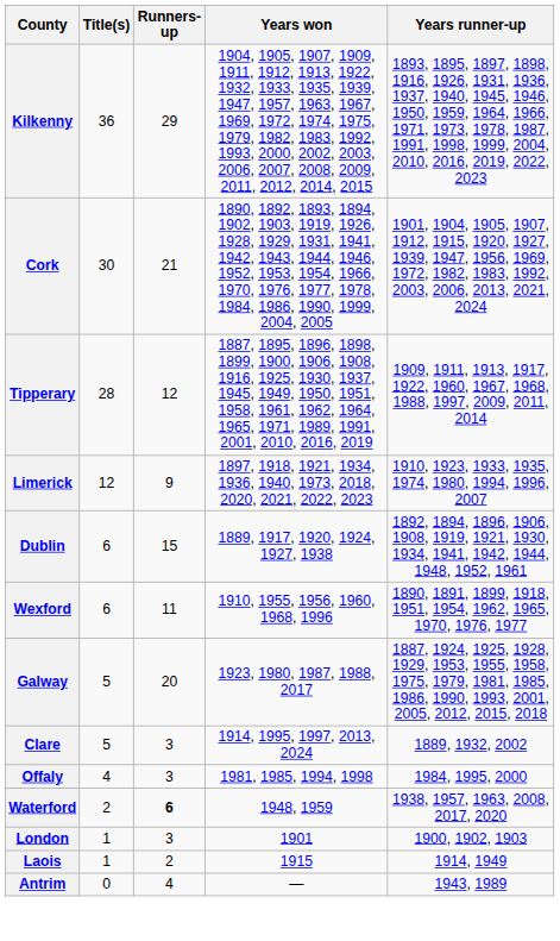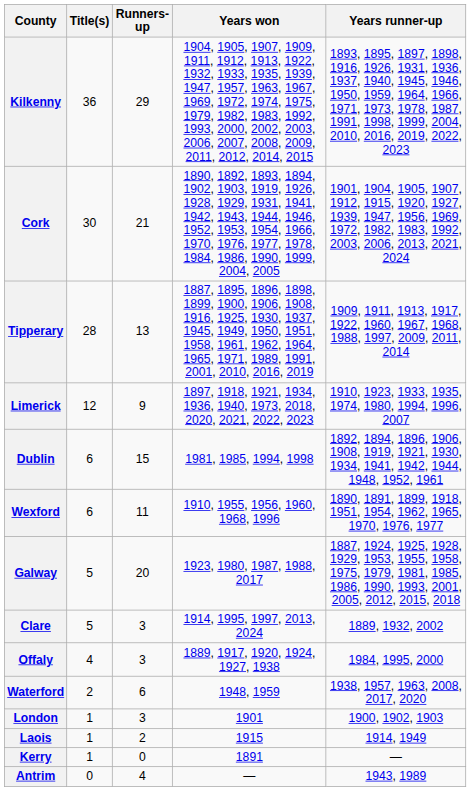Tipperary | Runners-up: 12 -> 13
Dublin | Years won: 1889, 1917, 1920, 1924, 1927, 1938 -> 1981, 1985, 1994, 1998
Offaly | Years won: 1981, 1985, 1994, 1998 -> 1889, 1917, 1920, 1924, 1927, 1938
Waterford | Runners-up: bold -> normal
+ row: Kerry | 1 | 0 | 1891 | —
